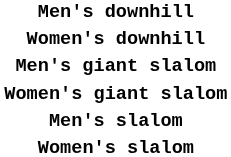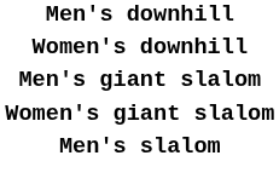- row: Women's slalom
